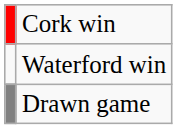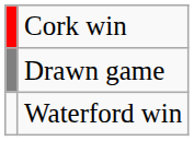rows swapped: Waterford win <-> Drawn game
